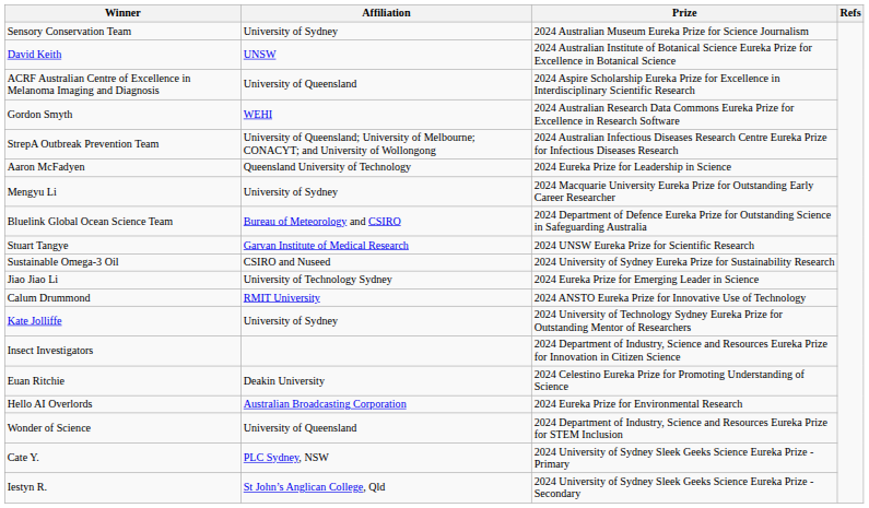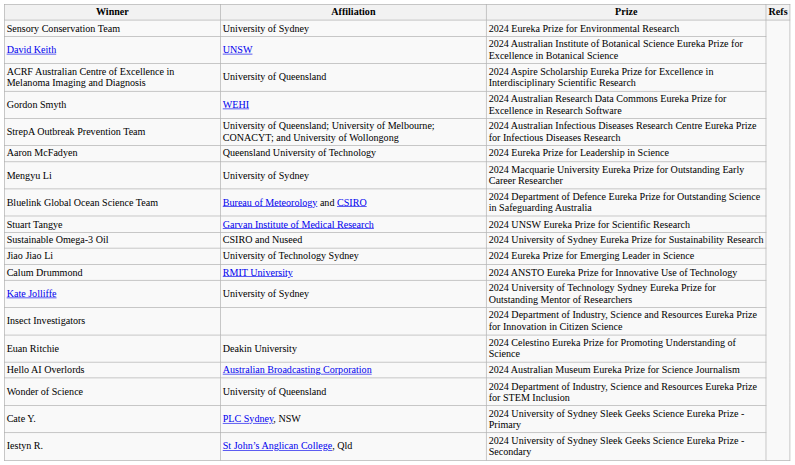Sensory Conservation Team | Prize: 2024 Australian Museum Eureka Prize for Science Journalism -> 2024 Eureka Prize for Environmental Research
Hello AI Overlords | Prize: 2024 Eureka Prize for Environmental Research -> 2024 Australian Museum Eureka Prize for Science Journalism
